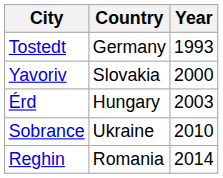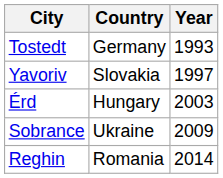Yavoriv | Year: 2000 -> 1997
Sobrance | Year: 2010 -> 2009
